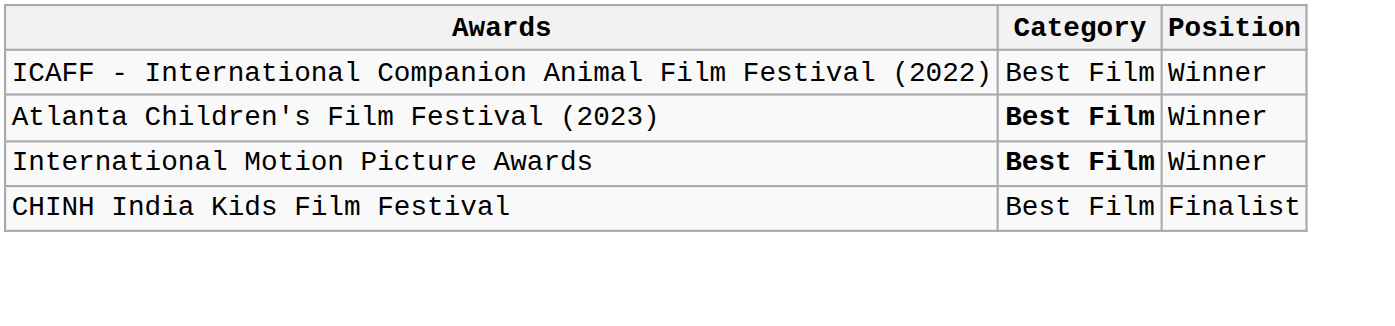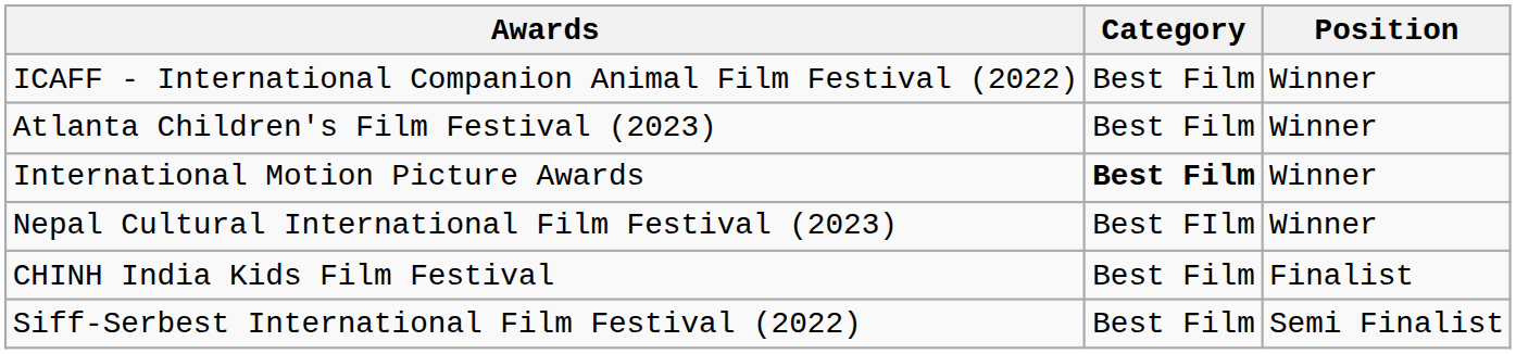Atlanta Children's Film Festival (2023) | Category: bold -> normal
+ row: Nepal Cultural International Film Festival (2023) | Best FIlm | Winner
+ row: Siff-Serbest International Film Festival (2022) | Best Film | Semi Finalist
